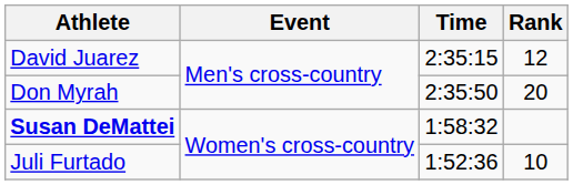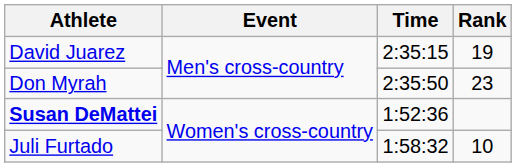David Juarez | Rank: 12 -> 19
Don Myrah | Rank: 20 -> 23
Susan DeMattei | Time: 1:58:32 -> 1:52:36
Juli Furtado | Time: 1:52:36 -> 1:58:32
